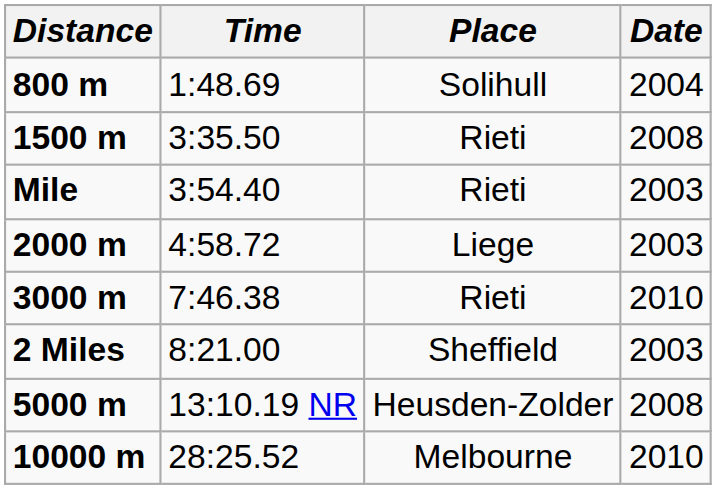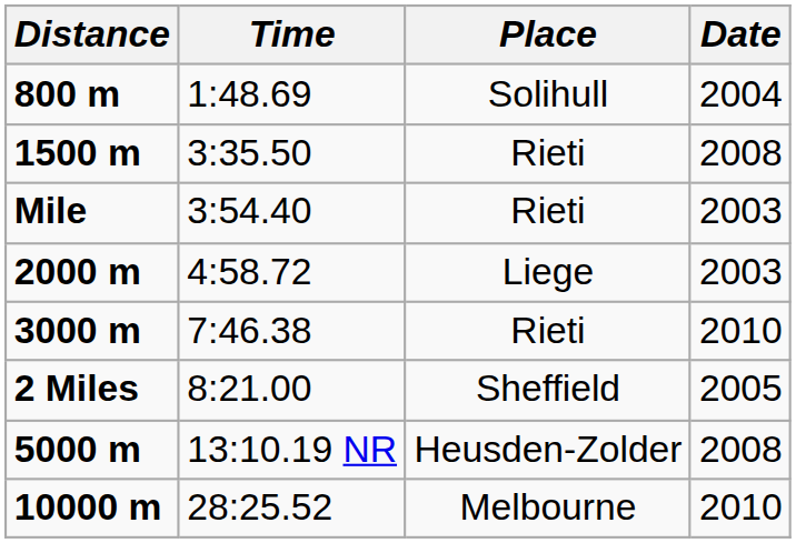2 Miles | Date: 2003 -> 2005
